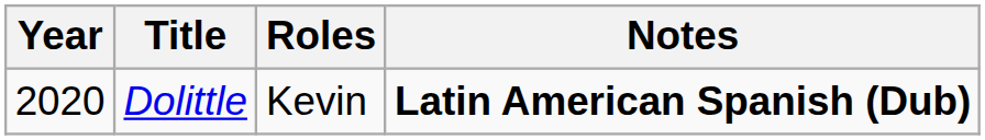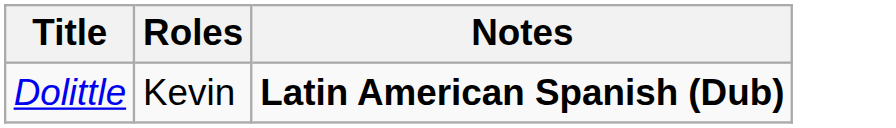- column: Year | 2020
